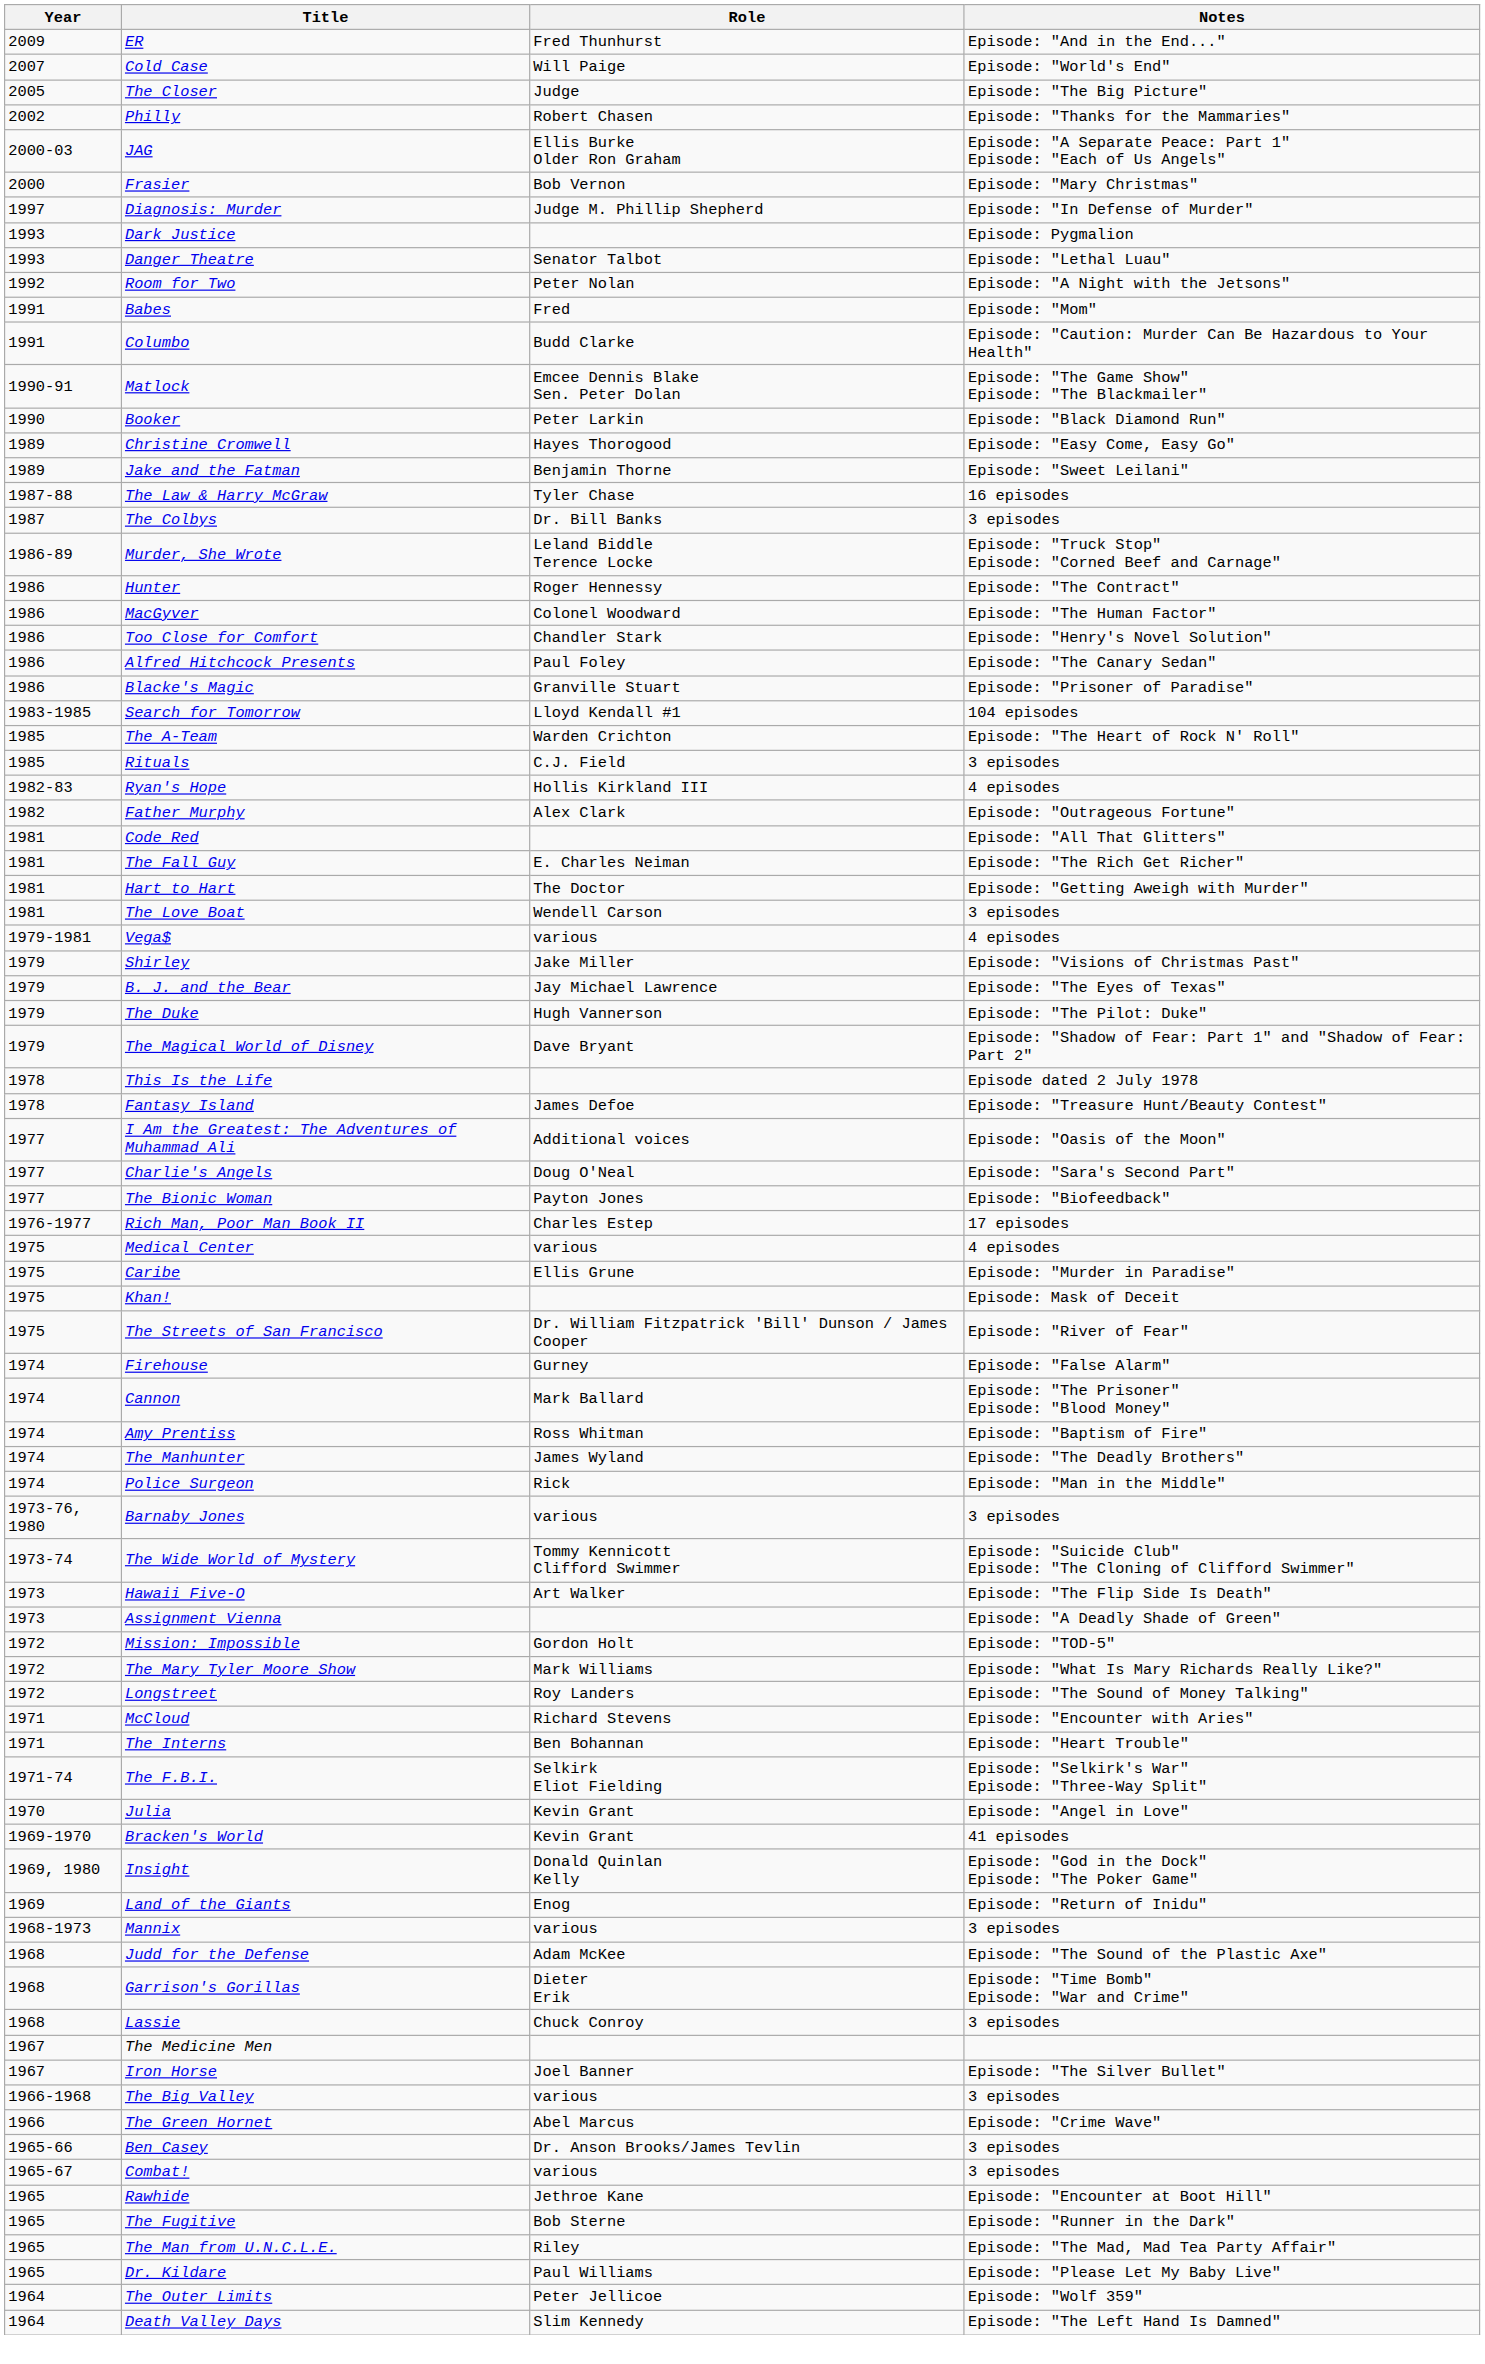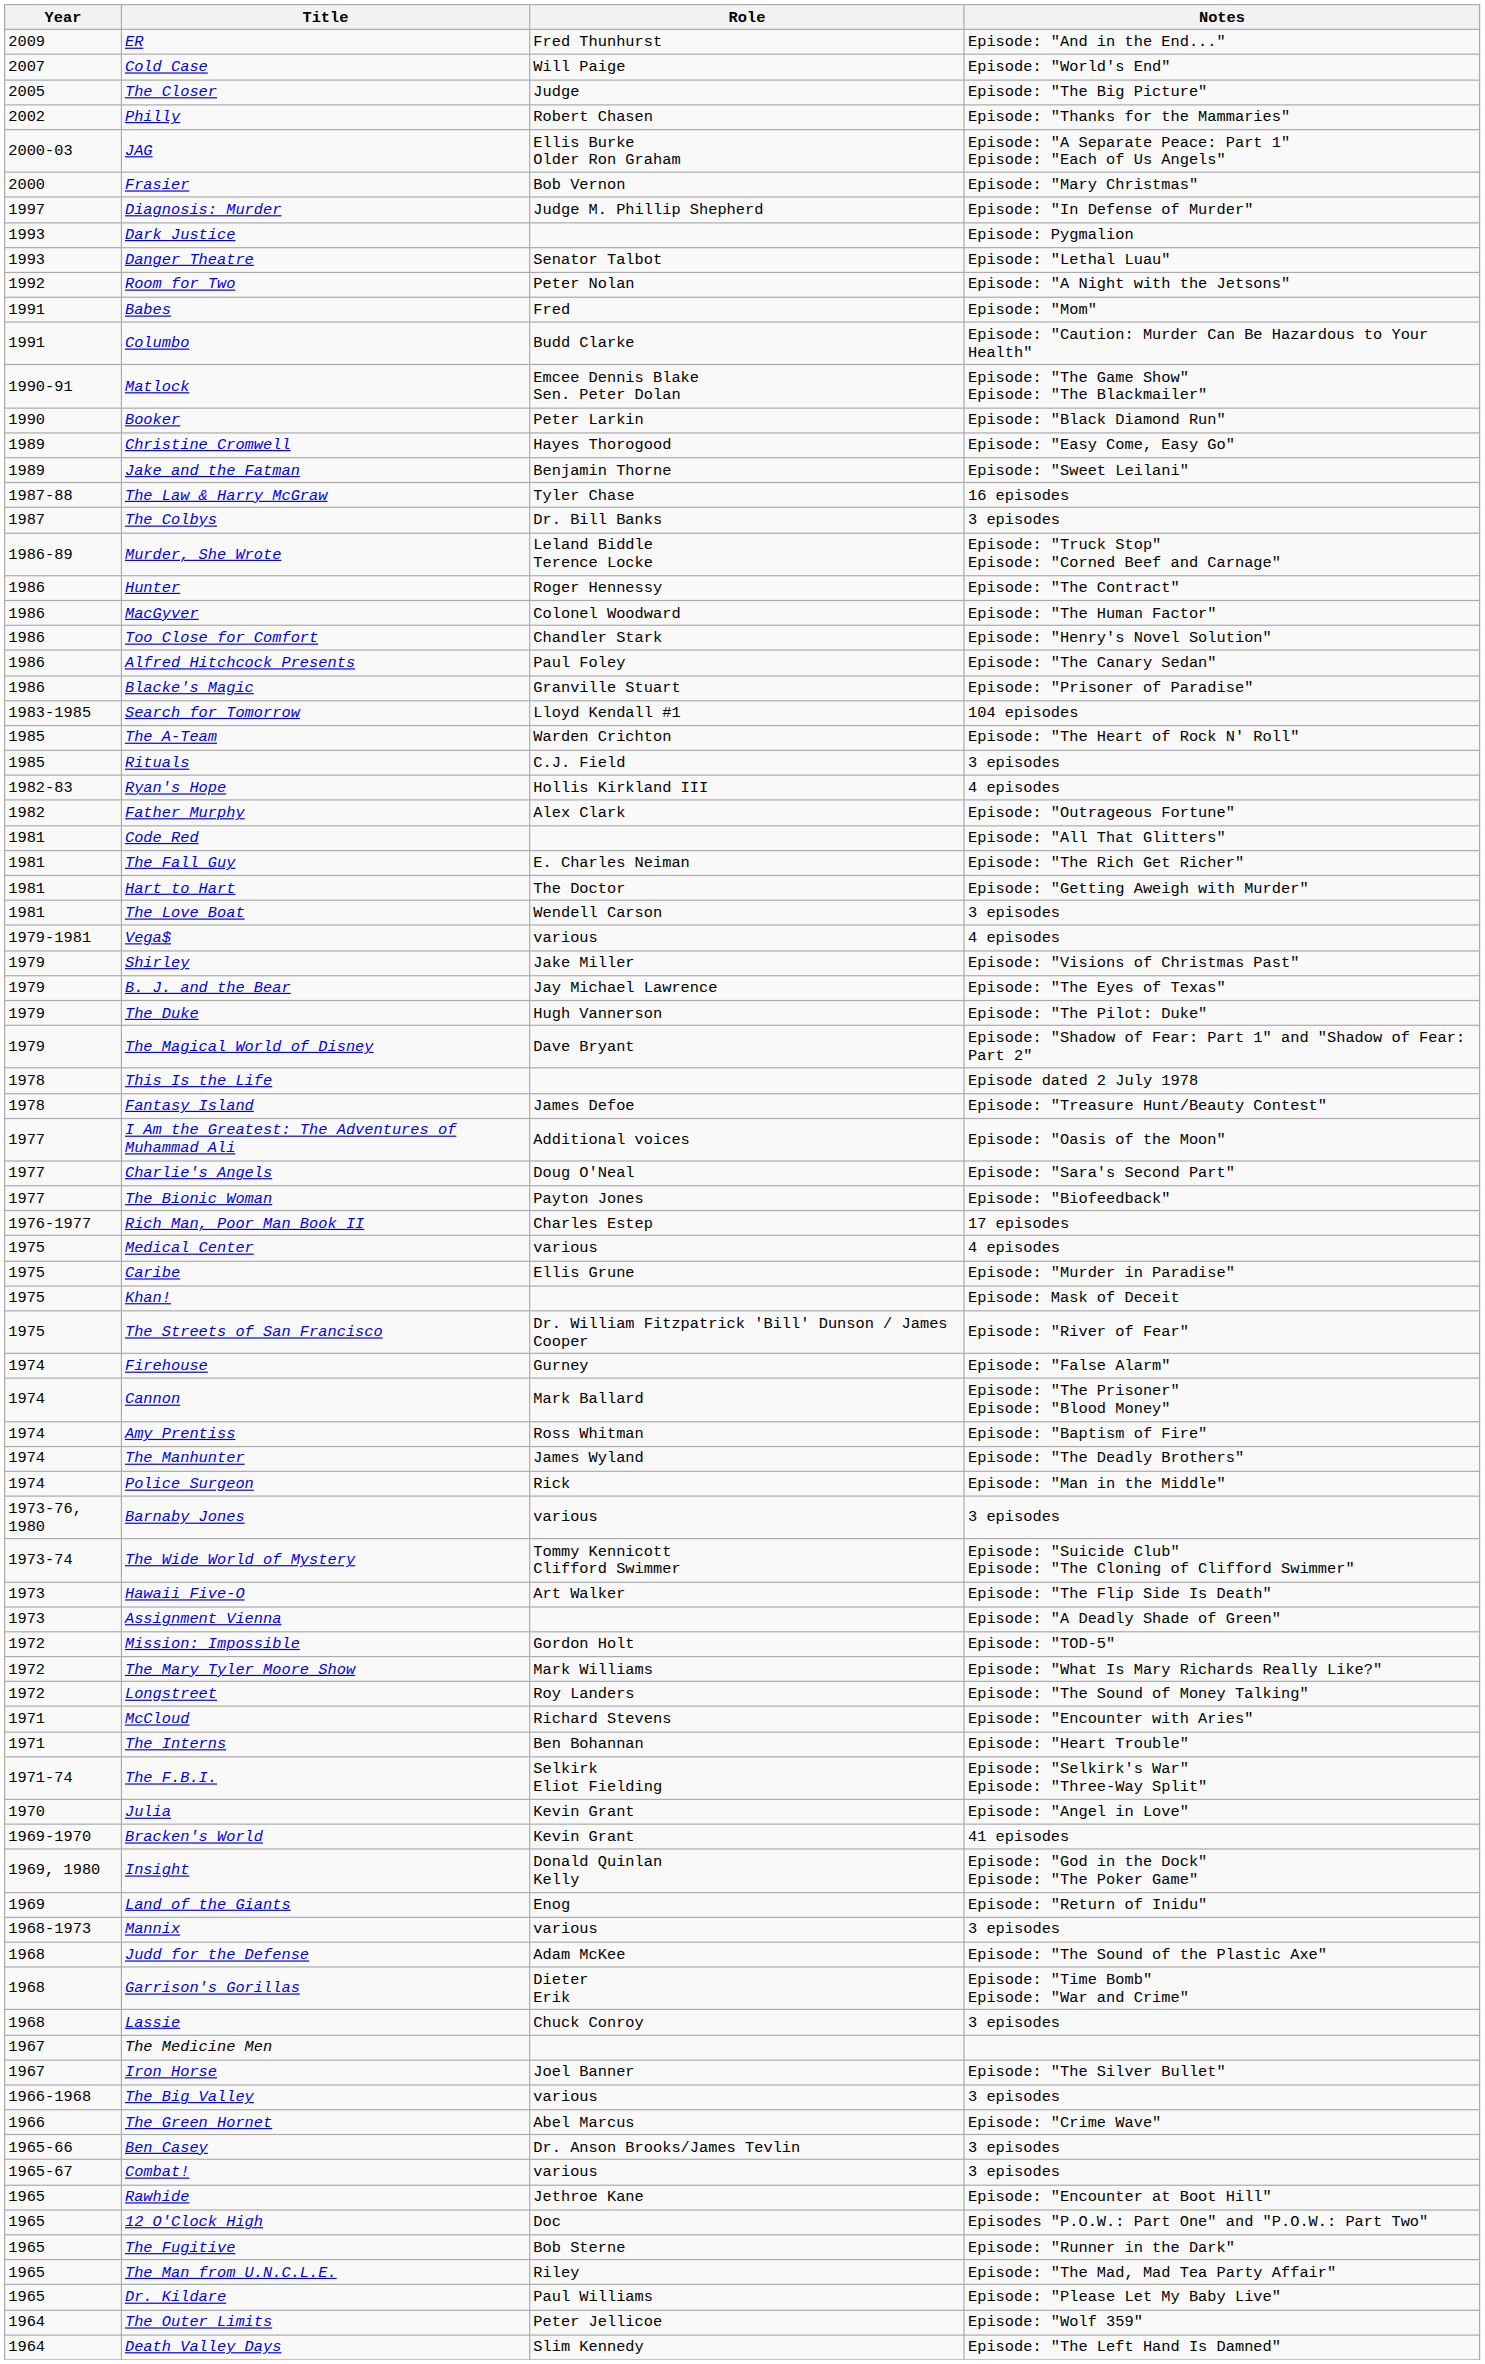+ row: 1965 | 12 O'Clock High | Doc | Episodes "P.O.W.: Part One" and "P.O.W.: Part Two"
